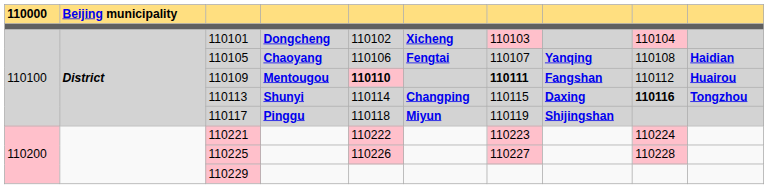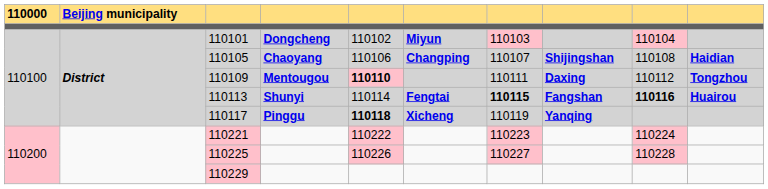110101 | column 6: Xicheng -> Miyun
110105 | column 6: Fengtai -> Changping
110105 | column 8: Yanqing -> Shijingshan
110109 | column 7: bold -> normal
110109 | column 8: Fangshan -> Daxing
110109 | column 10: Huairou -> Tongzhou
110113 | column 6: Changping -> Fengtai
110113 | column 7: normal -> bold
110113 | column 8: Daxing -> Fangshan
110113 | column 10: Tongzhou -> Huairou
110117 | column 5: normal -> bold
110117 | column 6: Miyun -> Xicheng
110117 | column 8: Shijingshan -> Yanqing
